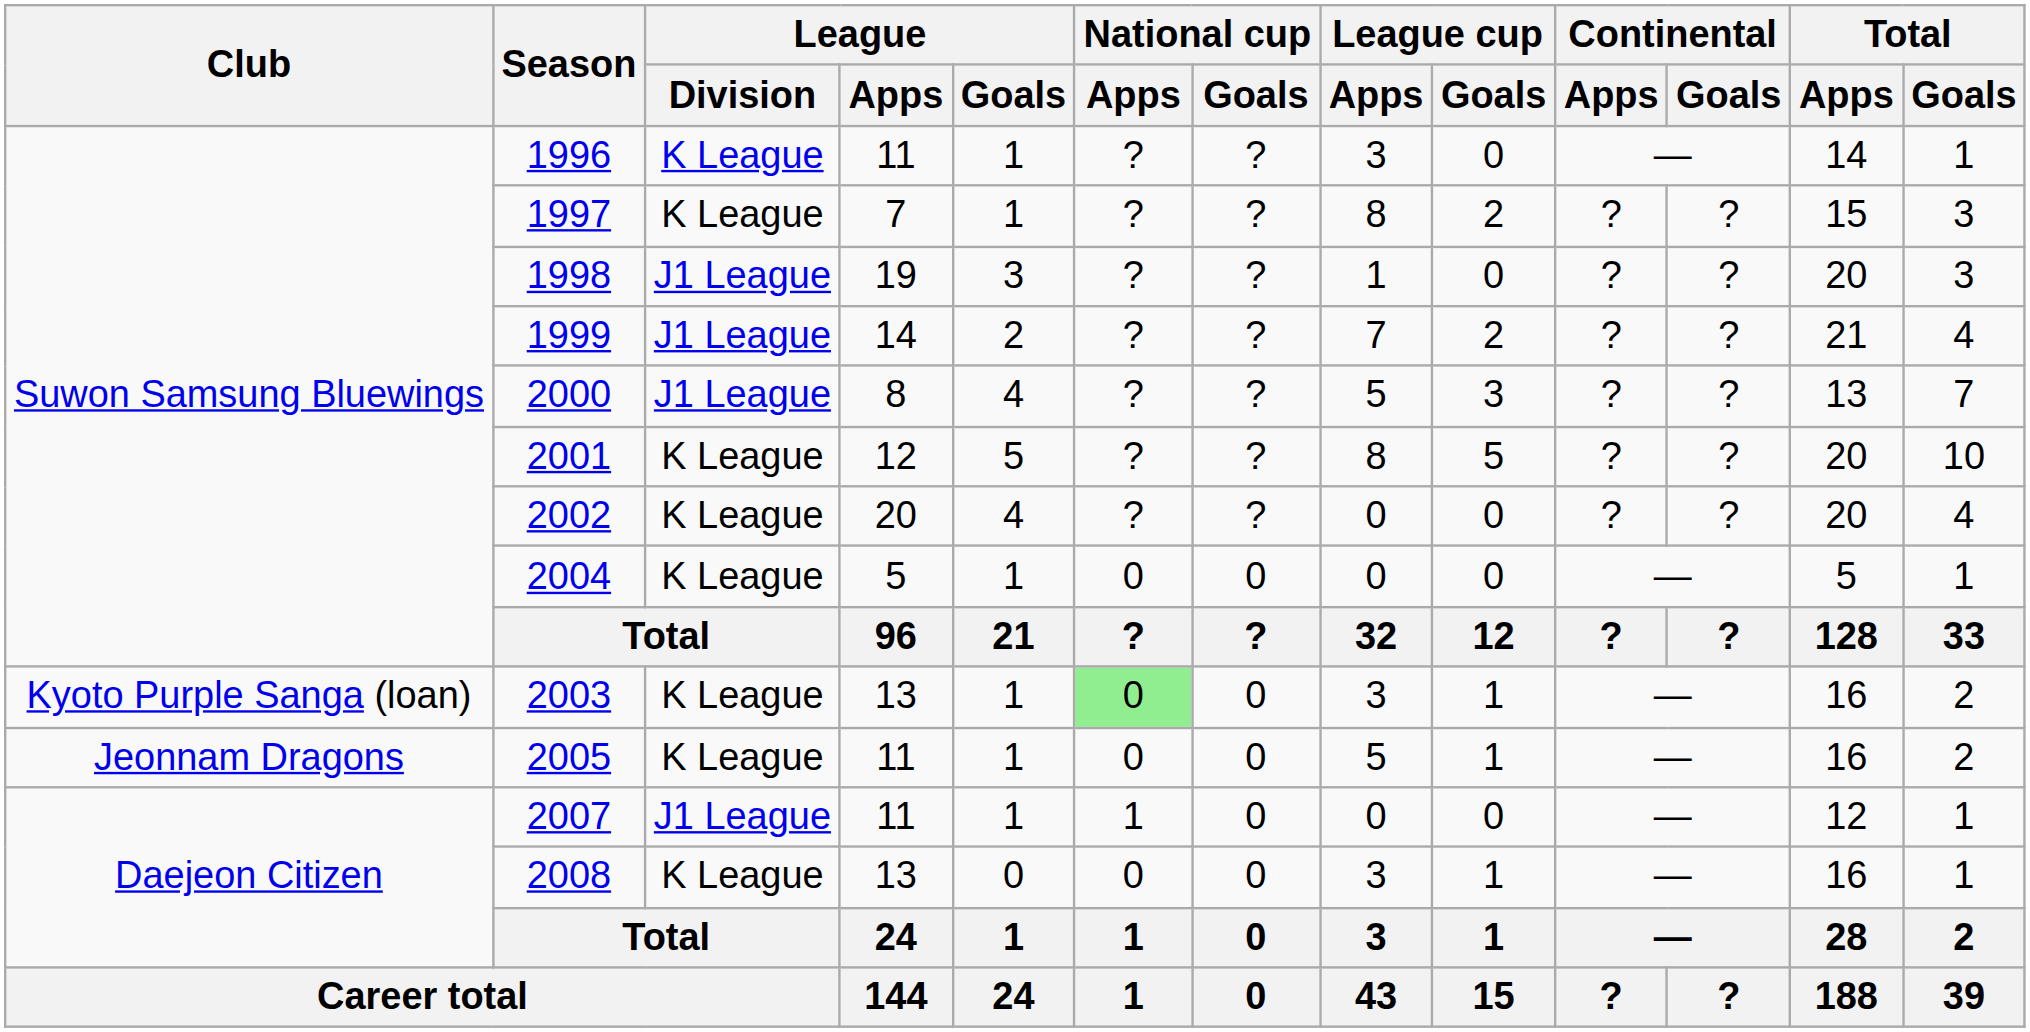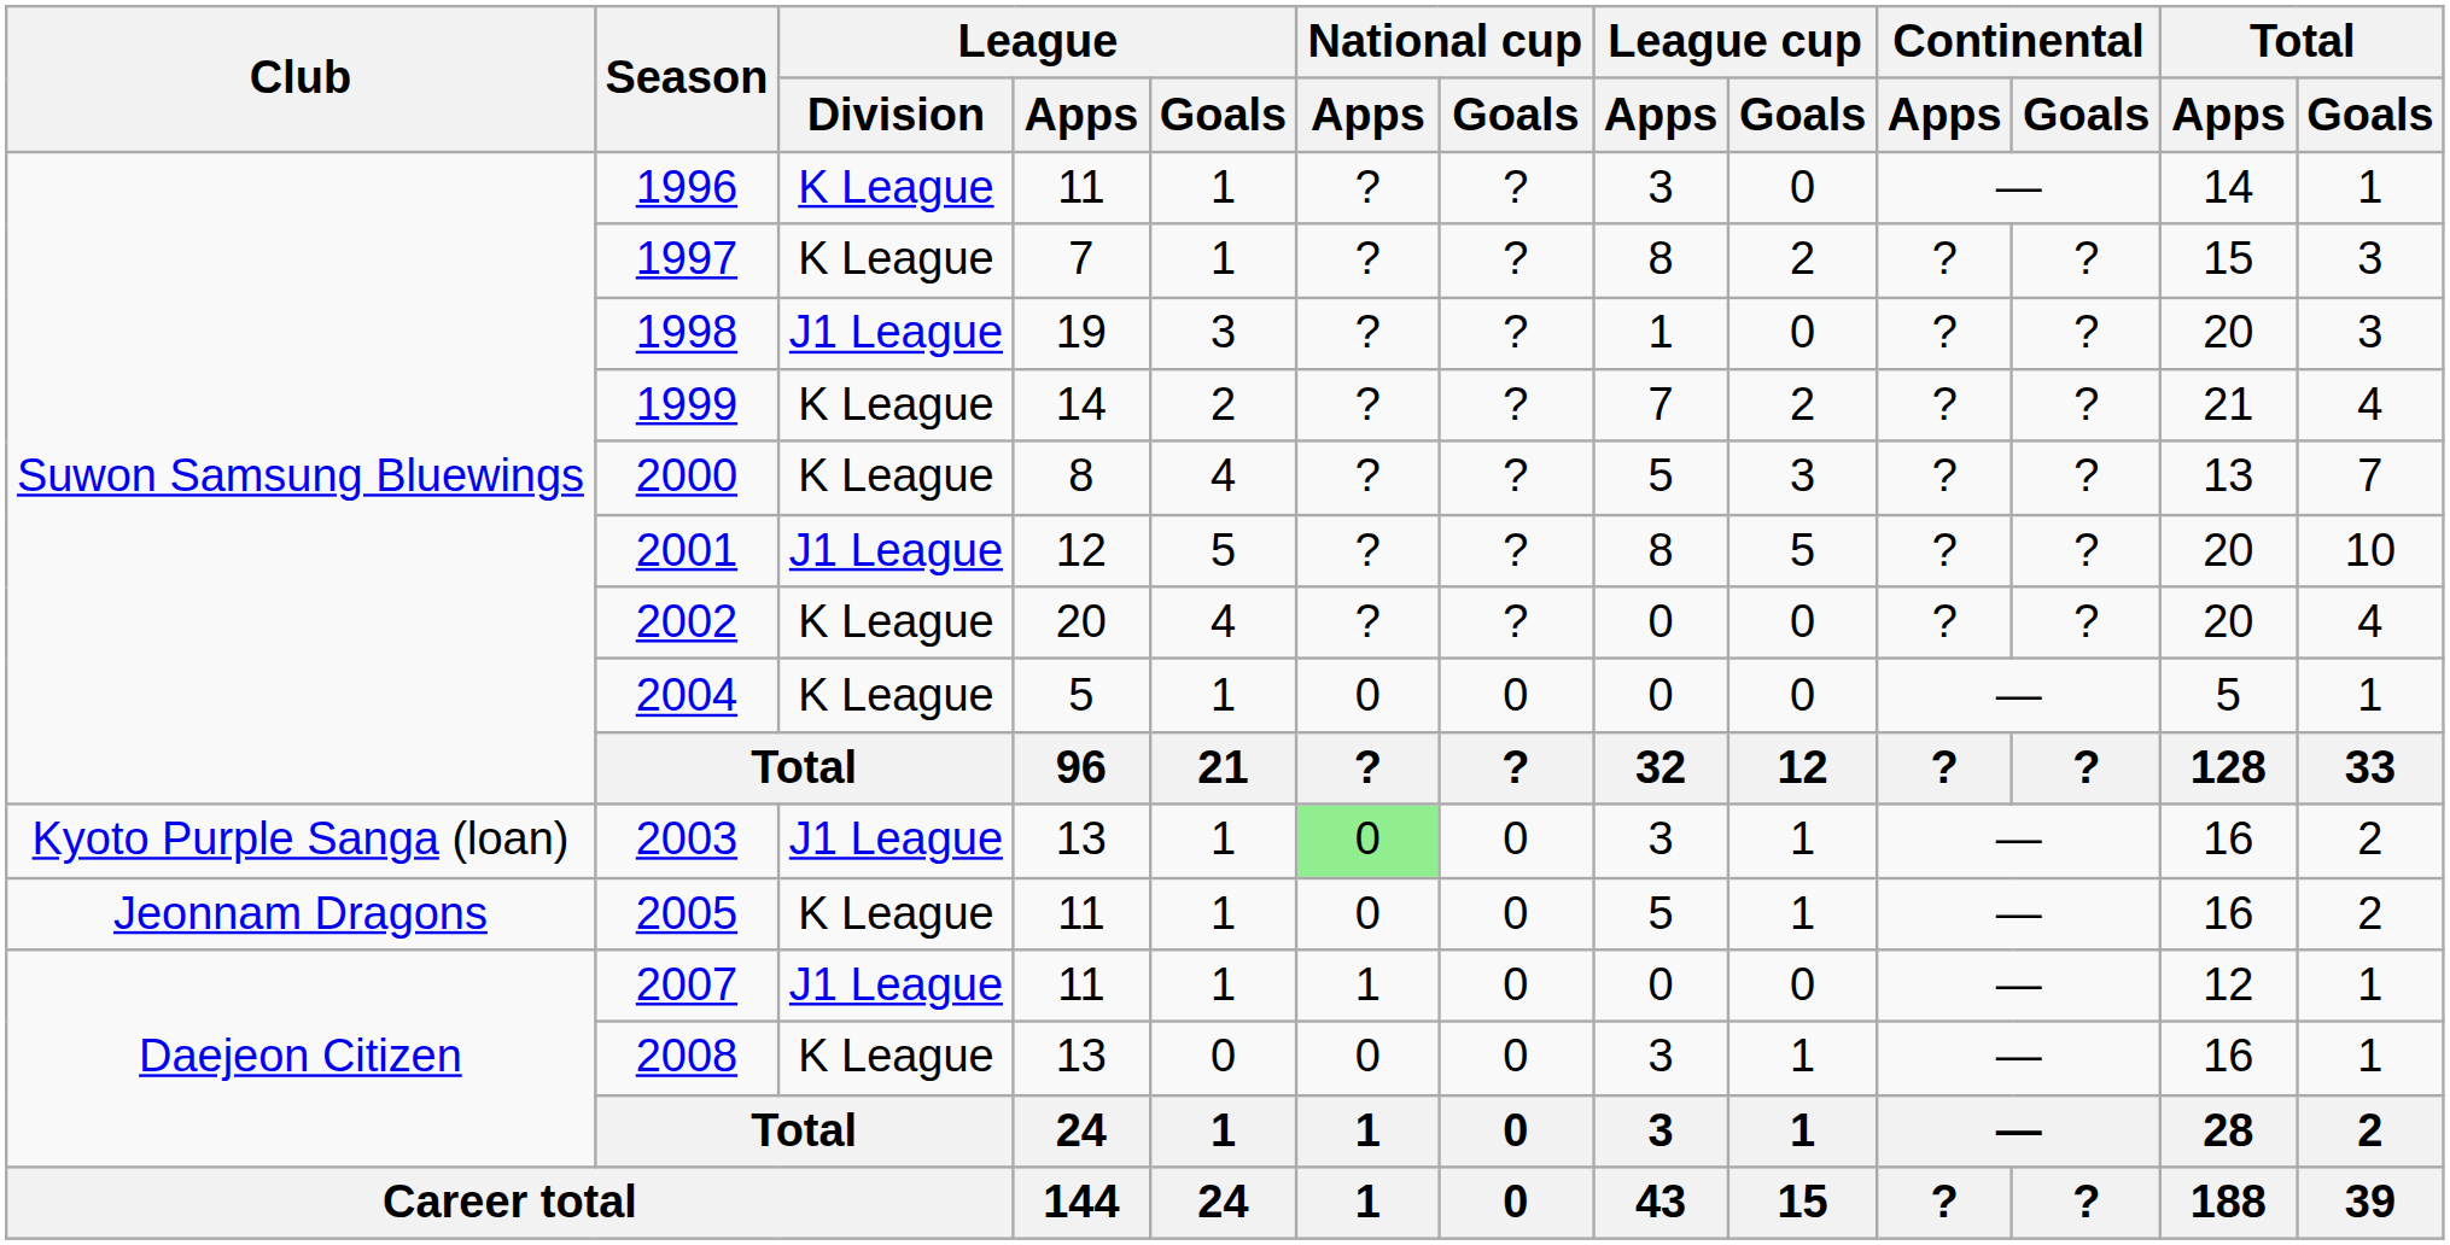1999 | League / Division: J1 League -> K League
2000 | League / Division: J1 League -> K League
2001 | League / Division: K League -> J1 League
2003 | League / Division: K League -> J1 League
